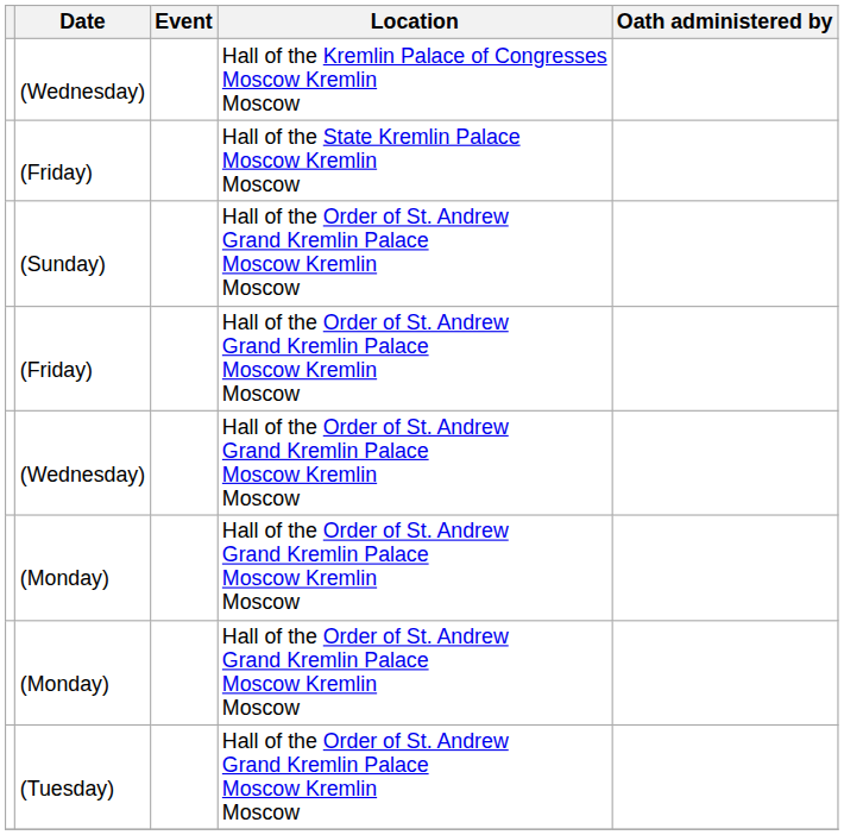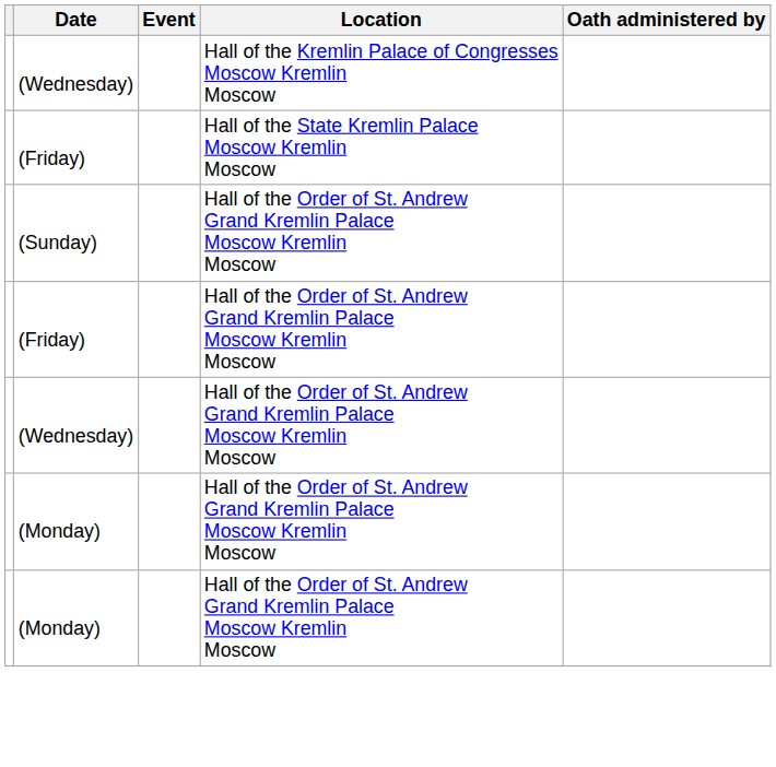- row: (Tuesday) | Hall of the Order of St. Andrew Grand Kremlin Palace Moscow Kremlin Moscow
